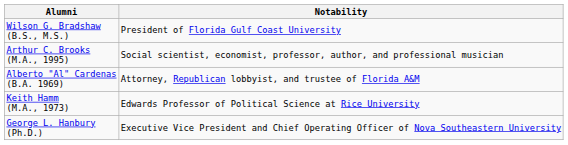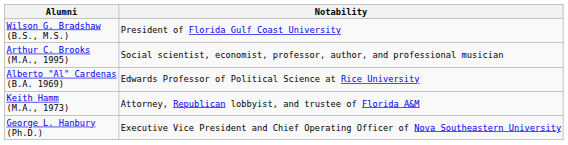Alberto "Al" Cardenas (B.A. 1969) | Notability: Attorney, Republican lobbyist, and trustee of Florida A&M -> Edwards Professor of Political Science at Rice University
Keith Hamm (M.A., 1973) | Notability: Edwards Professor of Political Science at Rice University -> Attorney, Republican lobbyist, and trustee of Florida A&M
